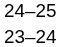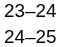rows swapped: 23–24 <-> 24–25
